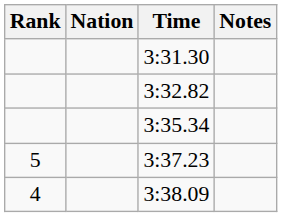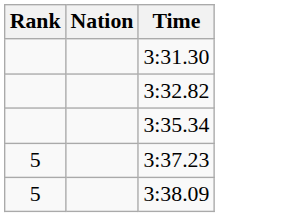- column: Notes
3:38.09 | Rank: 4 -> 5
